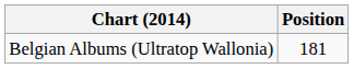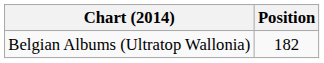Belgian Albums (Ultratop Wallonia) | Position: 181 -> 182
